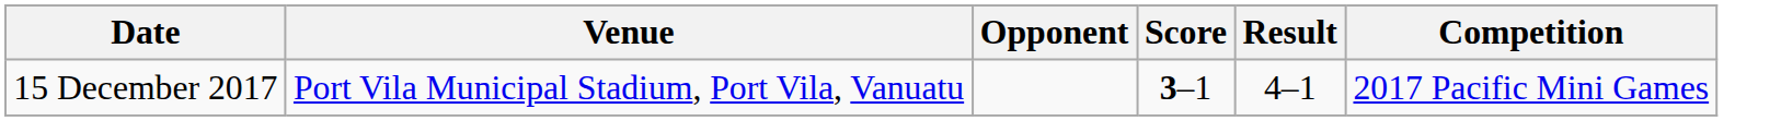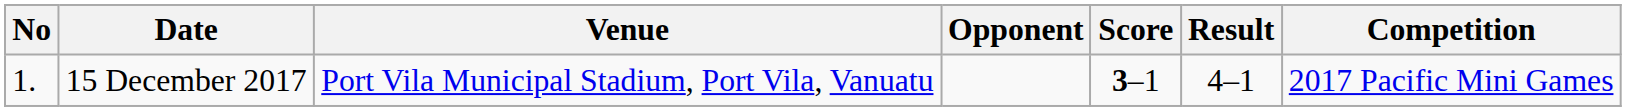+ column: No | 1.
